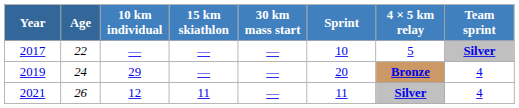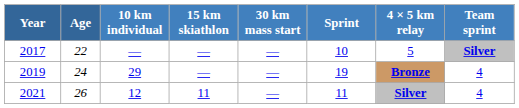2019 | Sprint: 20 -> 19
